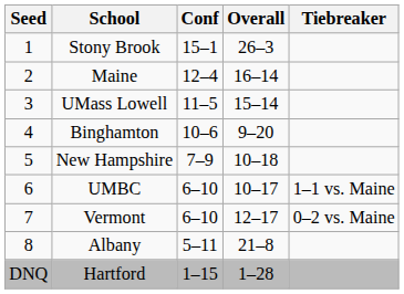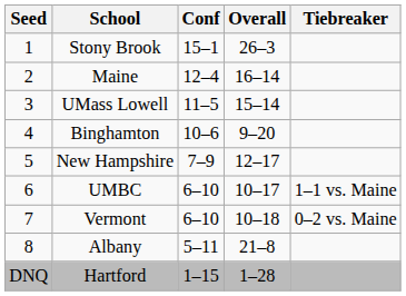New Hampshire | Overall: 10–18 -> 12–17
Vermont | Overall: 12–17 -> 10–18
